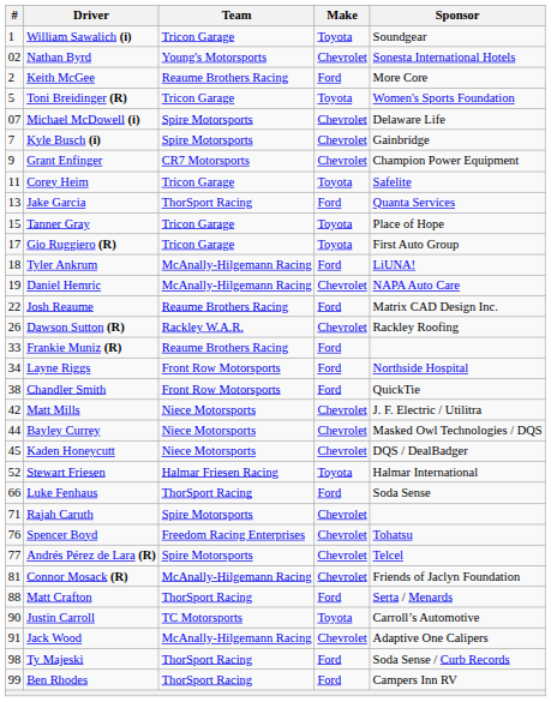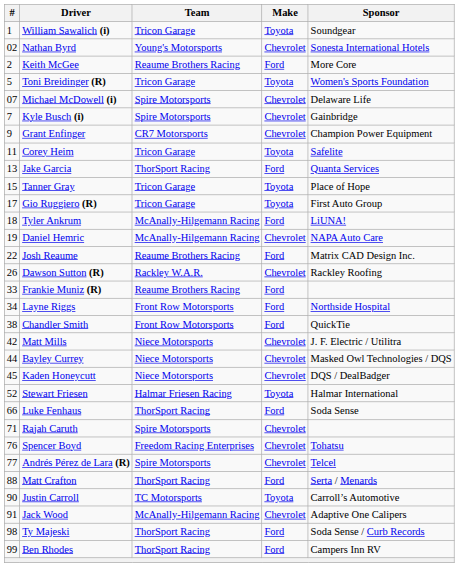- row: 81 | Connor Mosack (R) | McAnally-Hilgemann Racing | Chevrolet | Friends of Jaclyn Foundation
